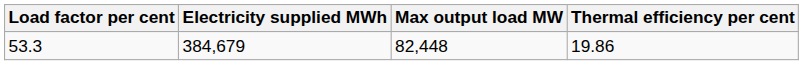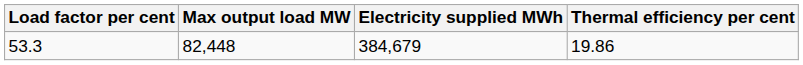columns swapped: Max output load MW <-> Electricity supplied MWh
